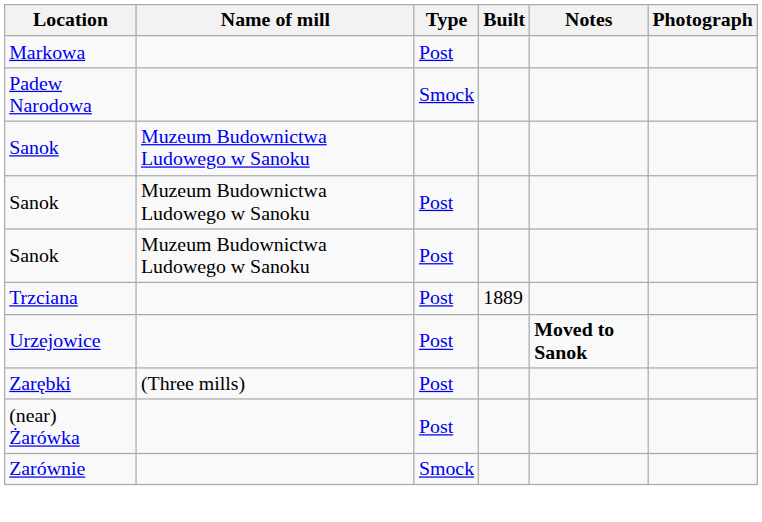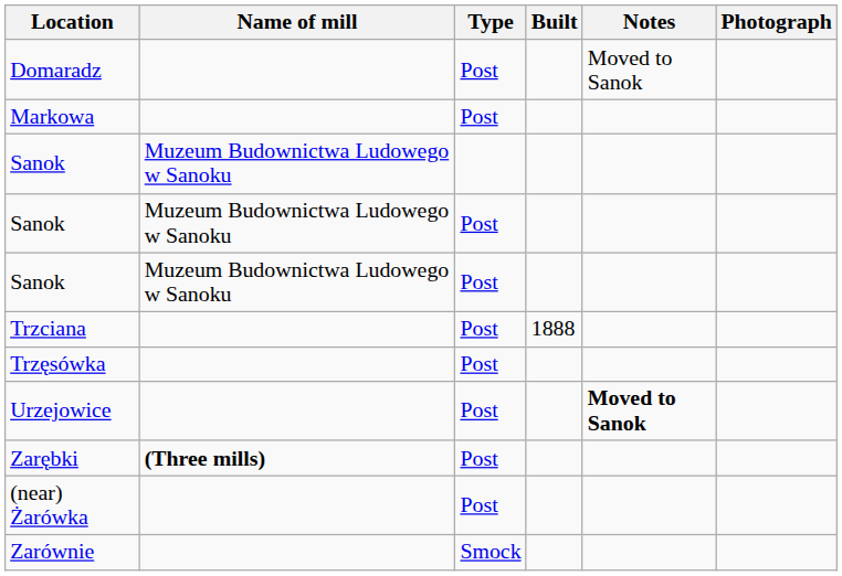+ row: Domaradz | Post | Moved to Sanok
- row: Padew Narodowa | Smock
Trzciana | Built: 1889 -> 1888
+ row: Trzęsówka | Post
Zarębki | Name of mill: normal -> bold
